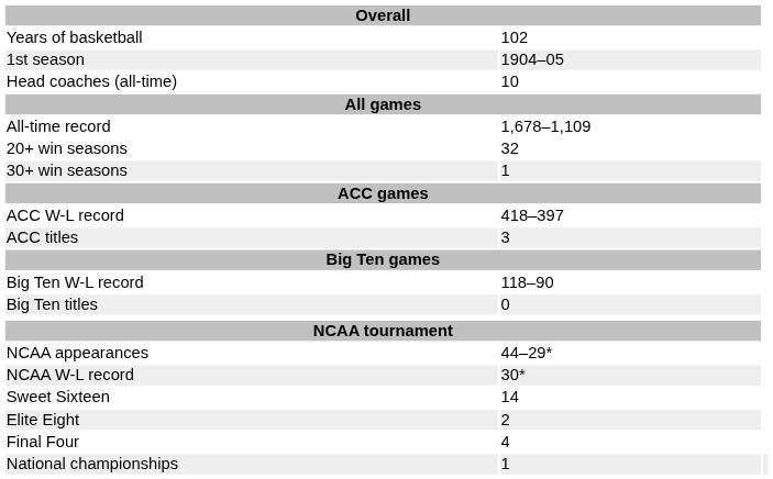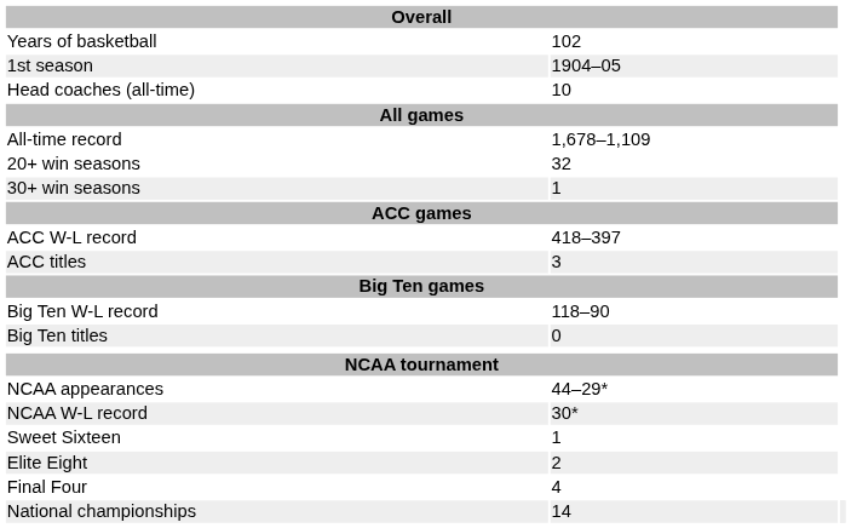Sweet Sixteen | column 2: 14 -> 1
National championships | column 2: 1 -> 14
